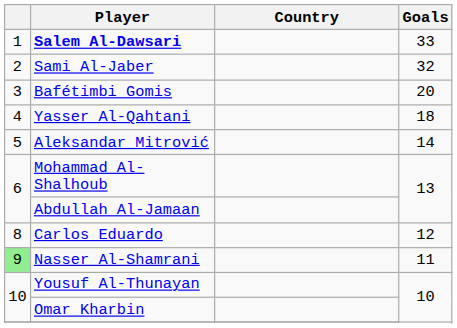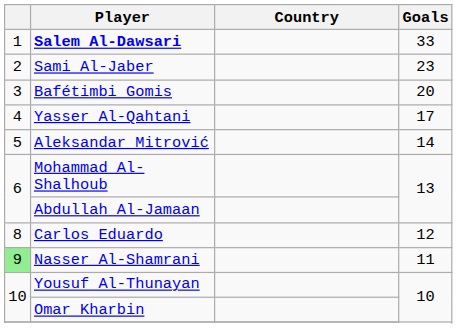Sami Al-Jaber | Goals: 32 -> 23
Yasser Al-Qahtani | Goals: 18 -> 17
